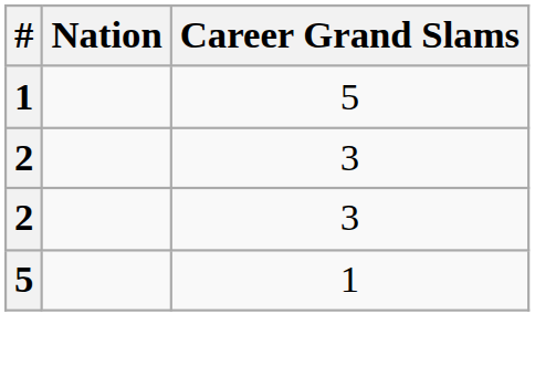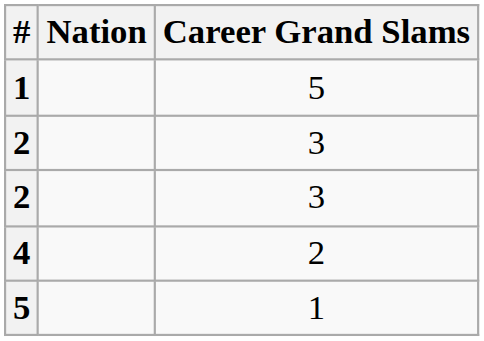+ row: 4 | 2
